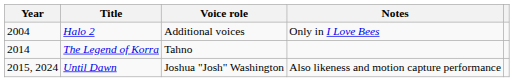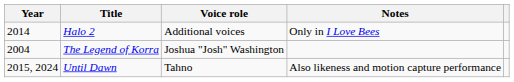Halo 2 | Year: 2004 -> 2014
The Legend of Korra | Year: 2014 -> 2004
The Legend of Korra | Voice role: Tahno -> Joshua "Josh" Washington
Until Dawn | Voice role: Joshua "Josh" Washington -> Tahno
